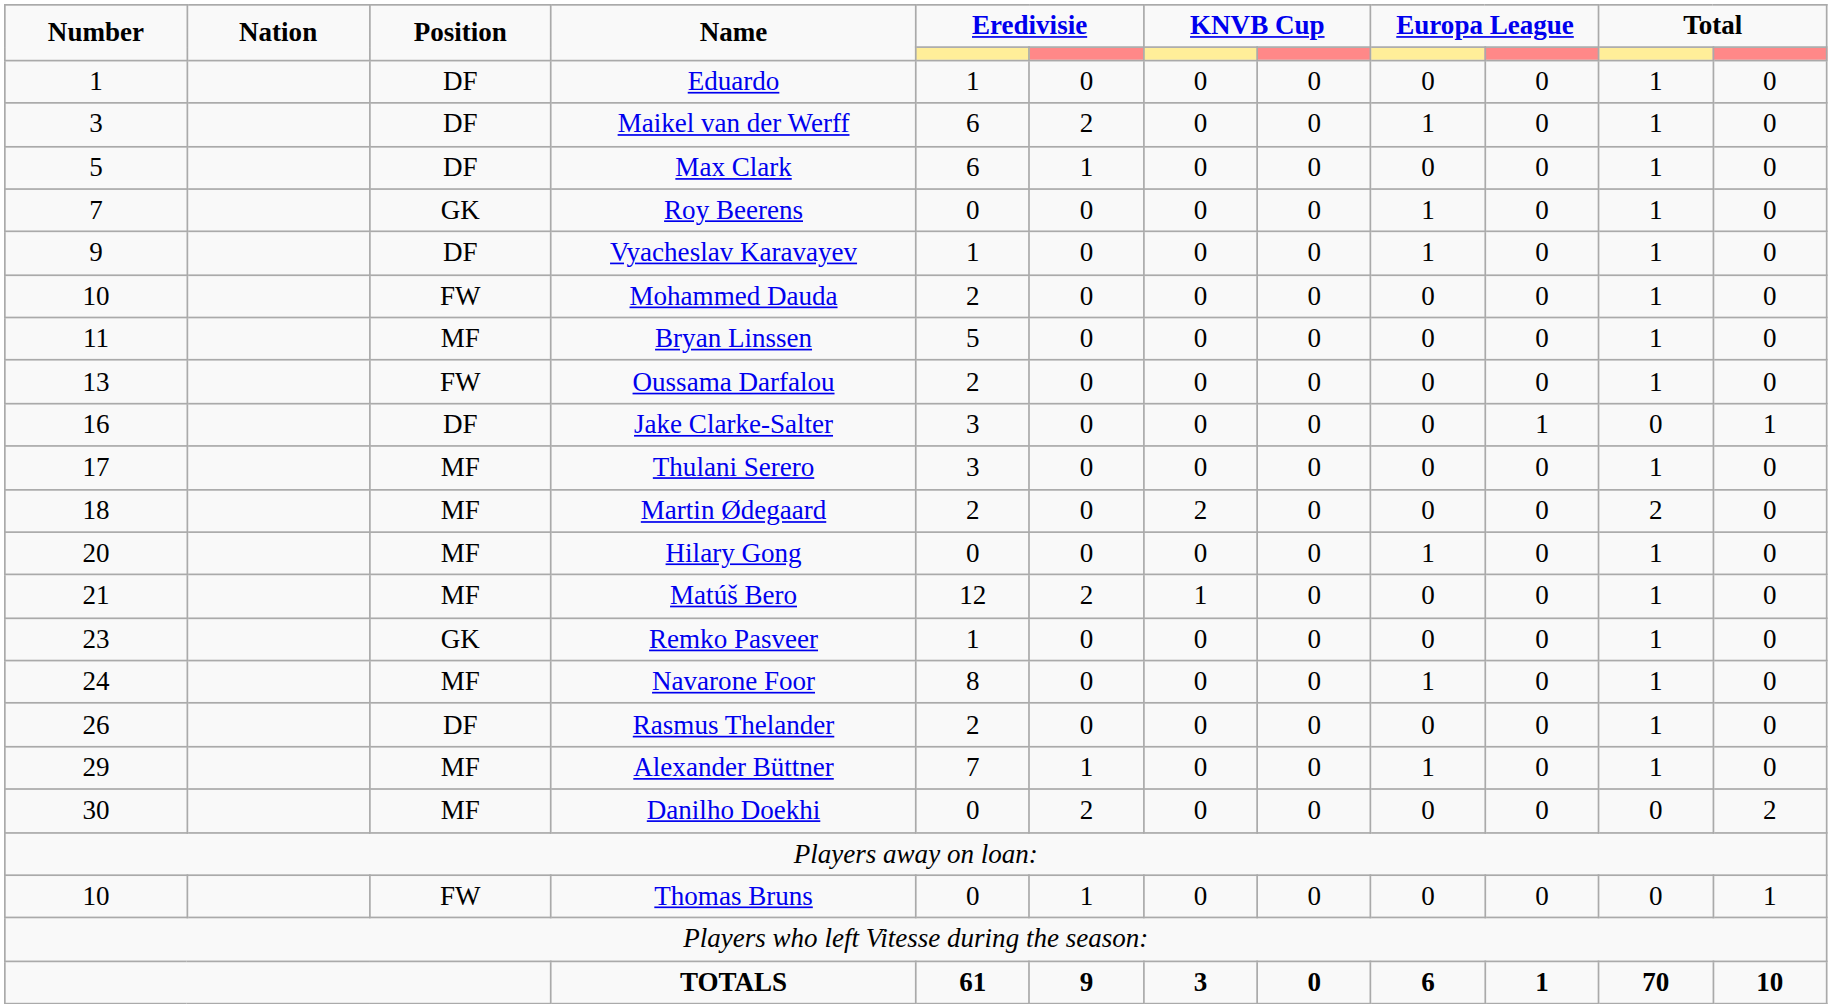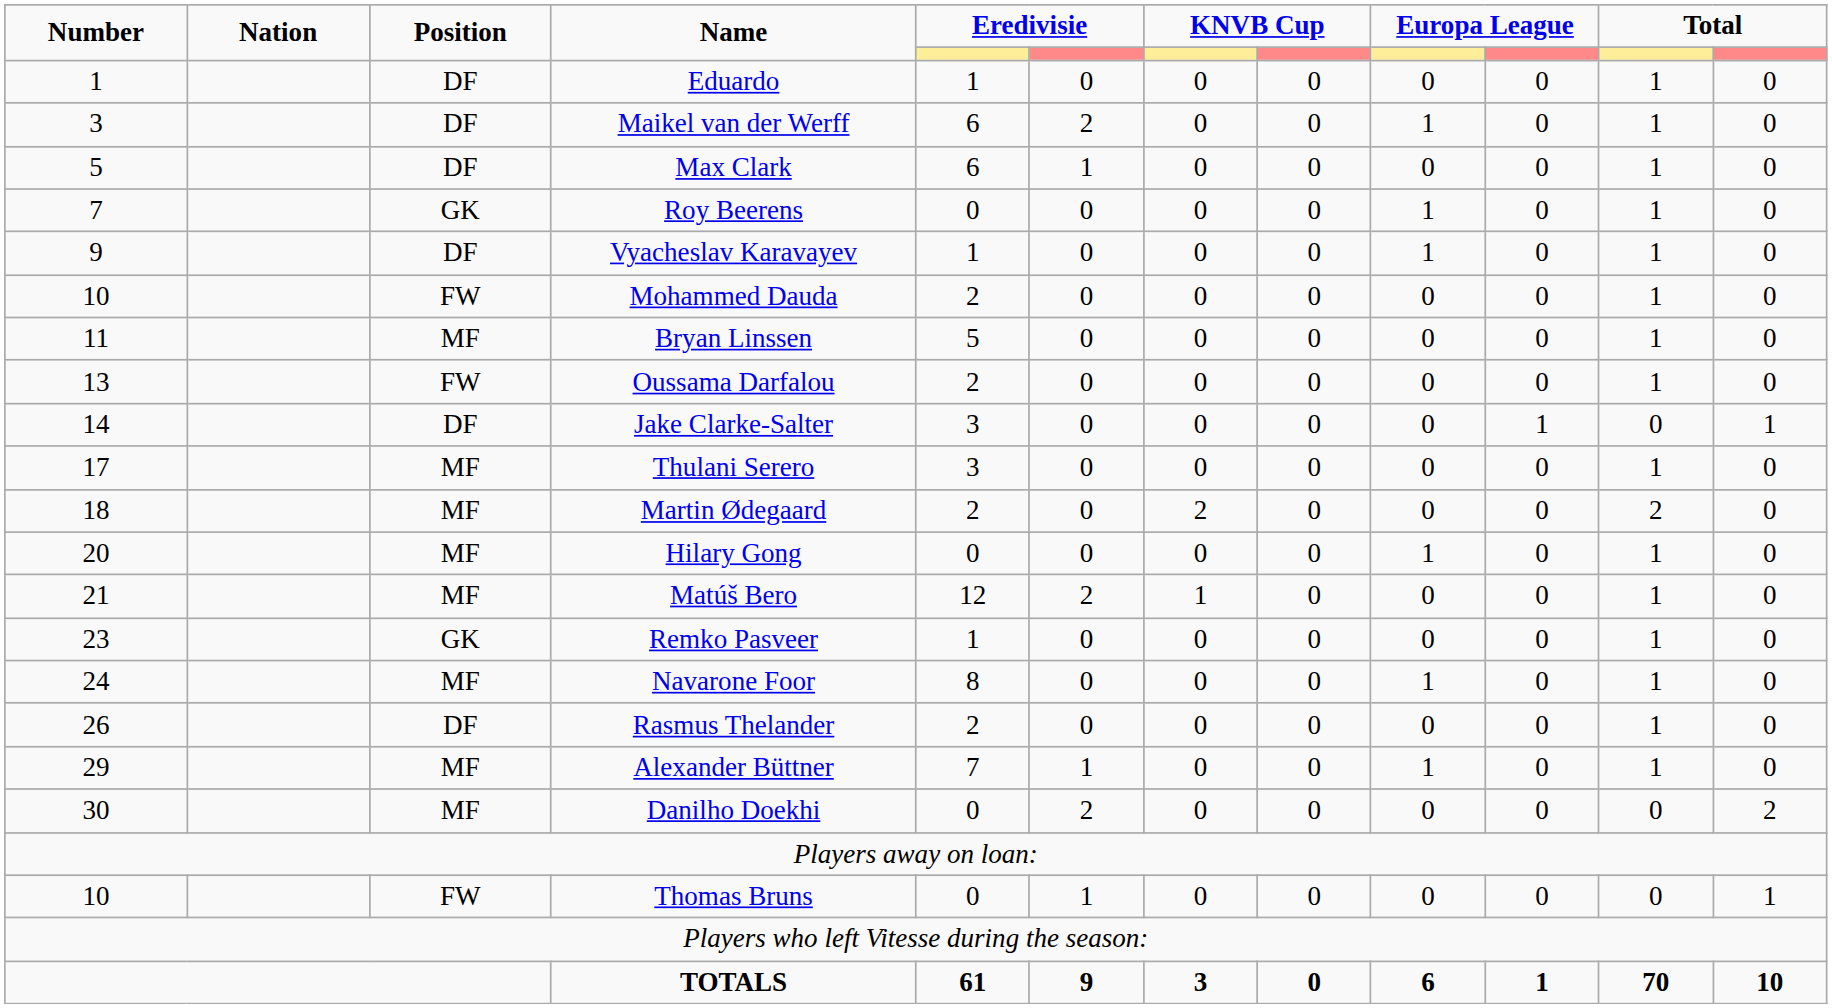Jake Clarke-Salter | Number: 16 -> 14
